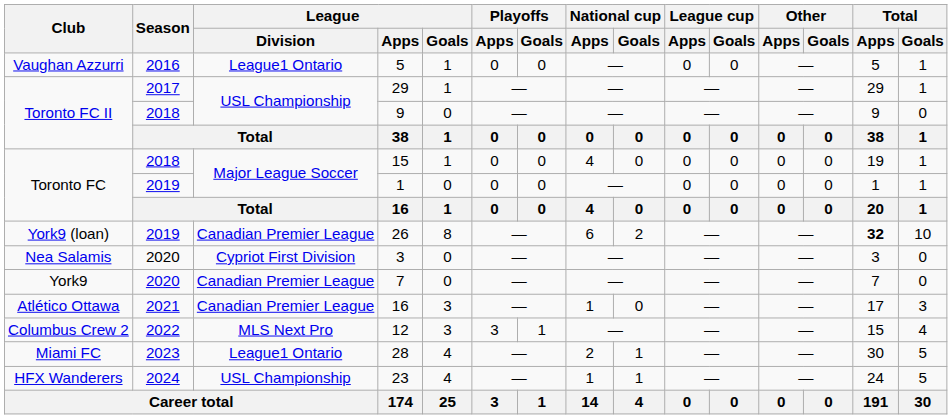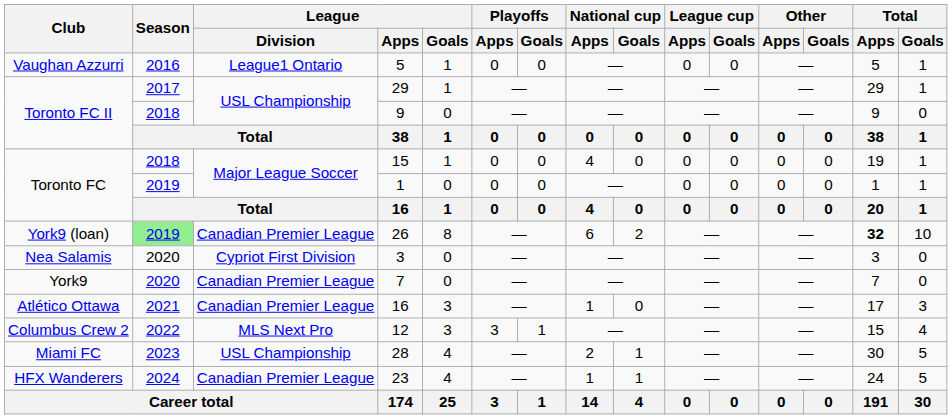26 | Season: no background -> lightgreen background
28 | League / Division: League1 Ontario -> USL Championship
23 | League / Division: USL Championship -> Canadian Premier League
